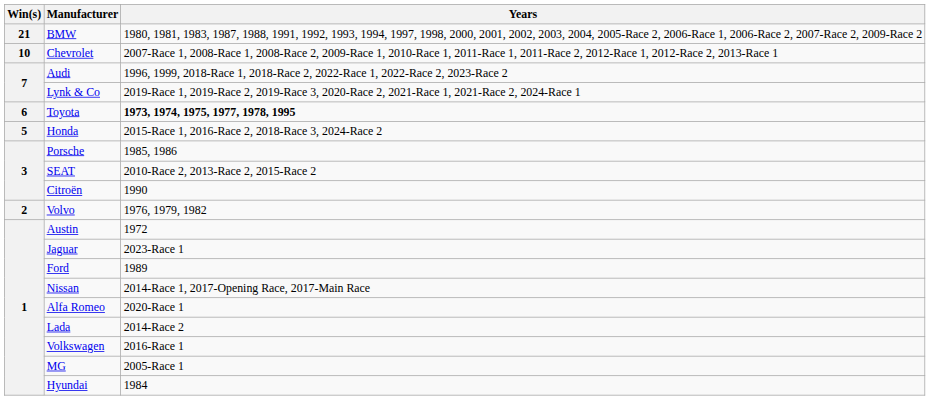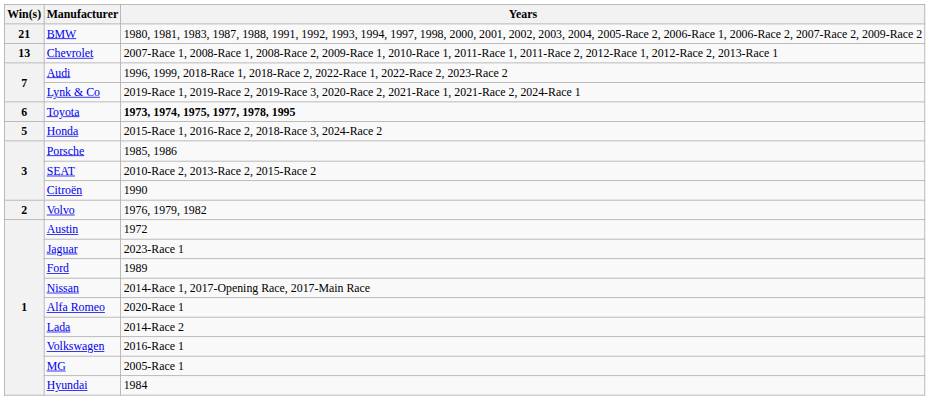Chevrolet | Win(s): 10 -> 13
